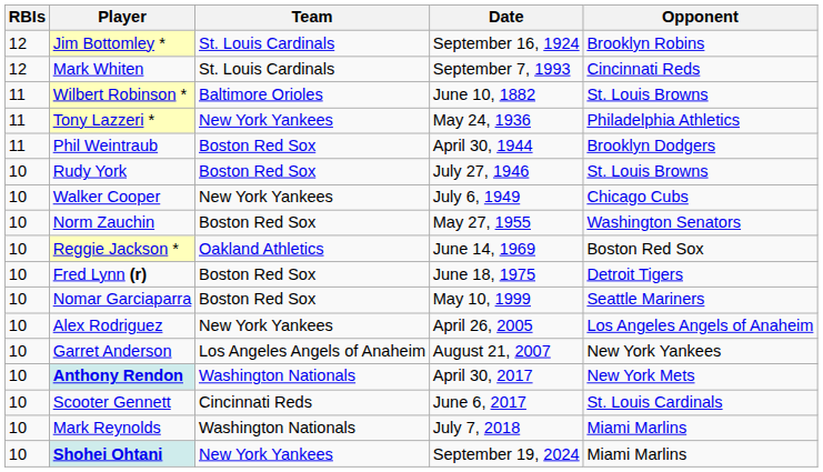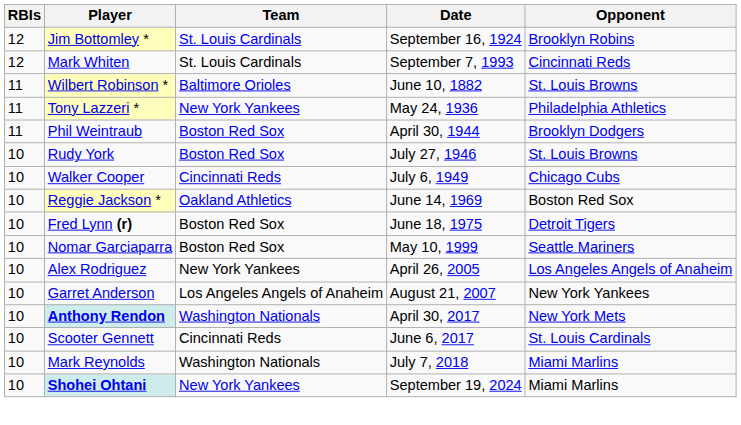Walker Cooper | Team: New York Yankees -> Cincinnati Reds
- row: 10 | Norm Zauchin | Boston Red Sox | May 27, 1955 | Washington Senators
